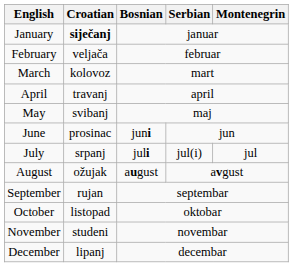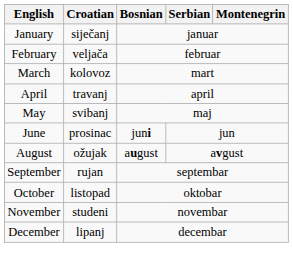January | Croatian: bold -> normal
- row: July | srpanj | juli | jul(i) | jul
